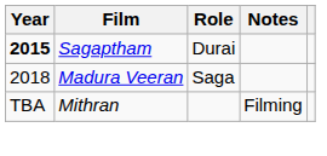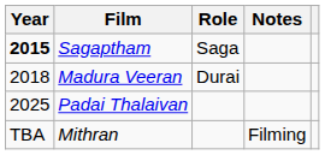Sagaptham | Role: Durai -> Saga
Madura Veeran | Role: Saga -> Durai
+ row: 2025 | Padai Thalaivan
